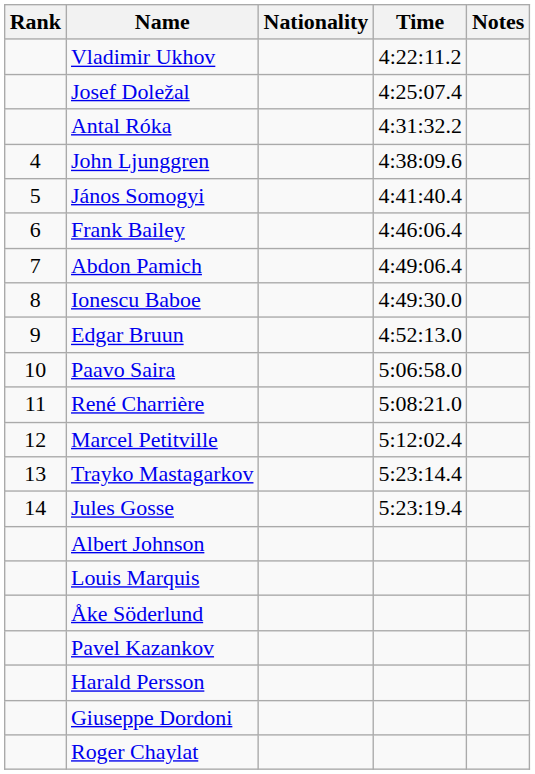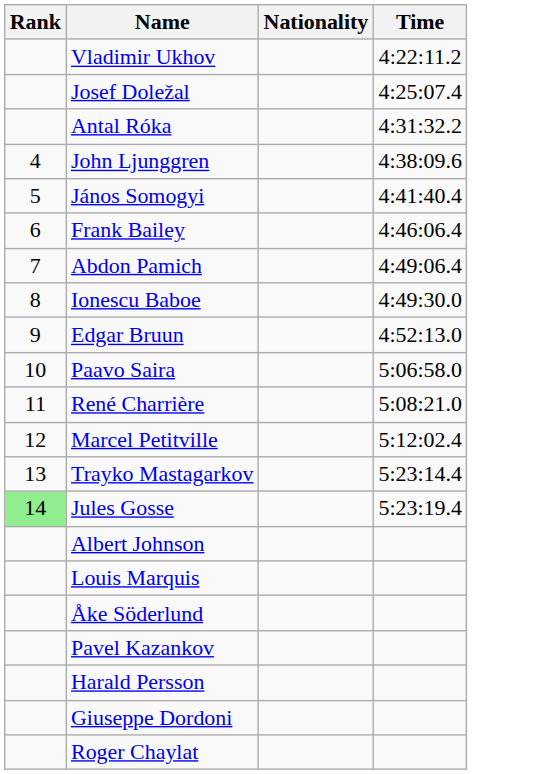- column: Notes
Jules Gosse | Rank: no background -> lightgreen background
